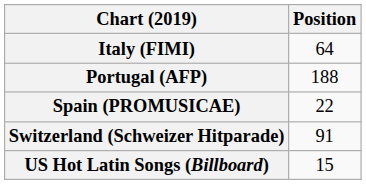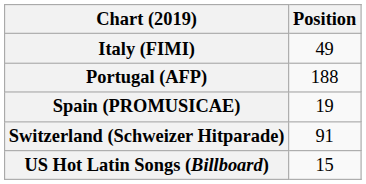Italy (FIMI) | Position: 64 -> 49
Spain (PROMUSICAE) | Position: 22 -> 19
